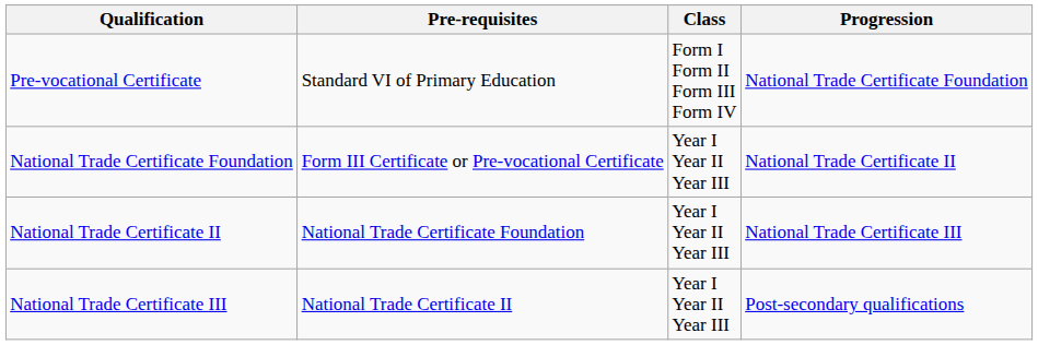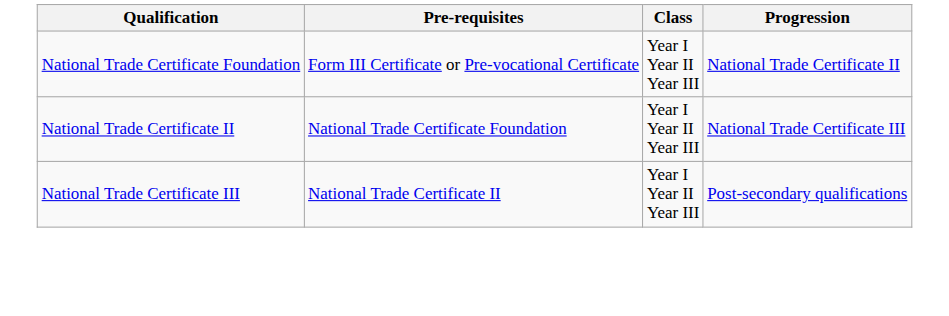- row: Pre-vocational Certificate | Standard VI of Primary Education | Form I Form II Form III Form IV | National Trade Certificate Foundation
